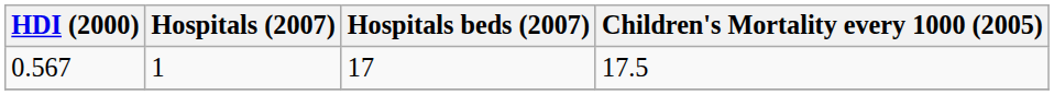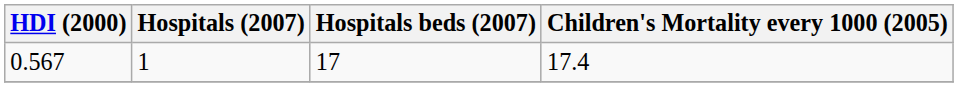0.567 | Children's Mortality every 1000 (2005): 17.5 -> 17.4
